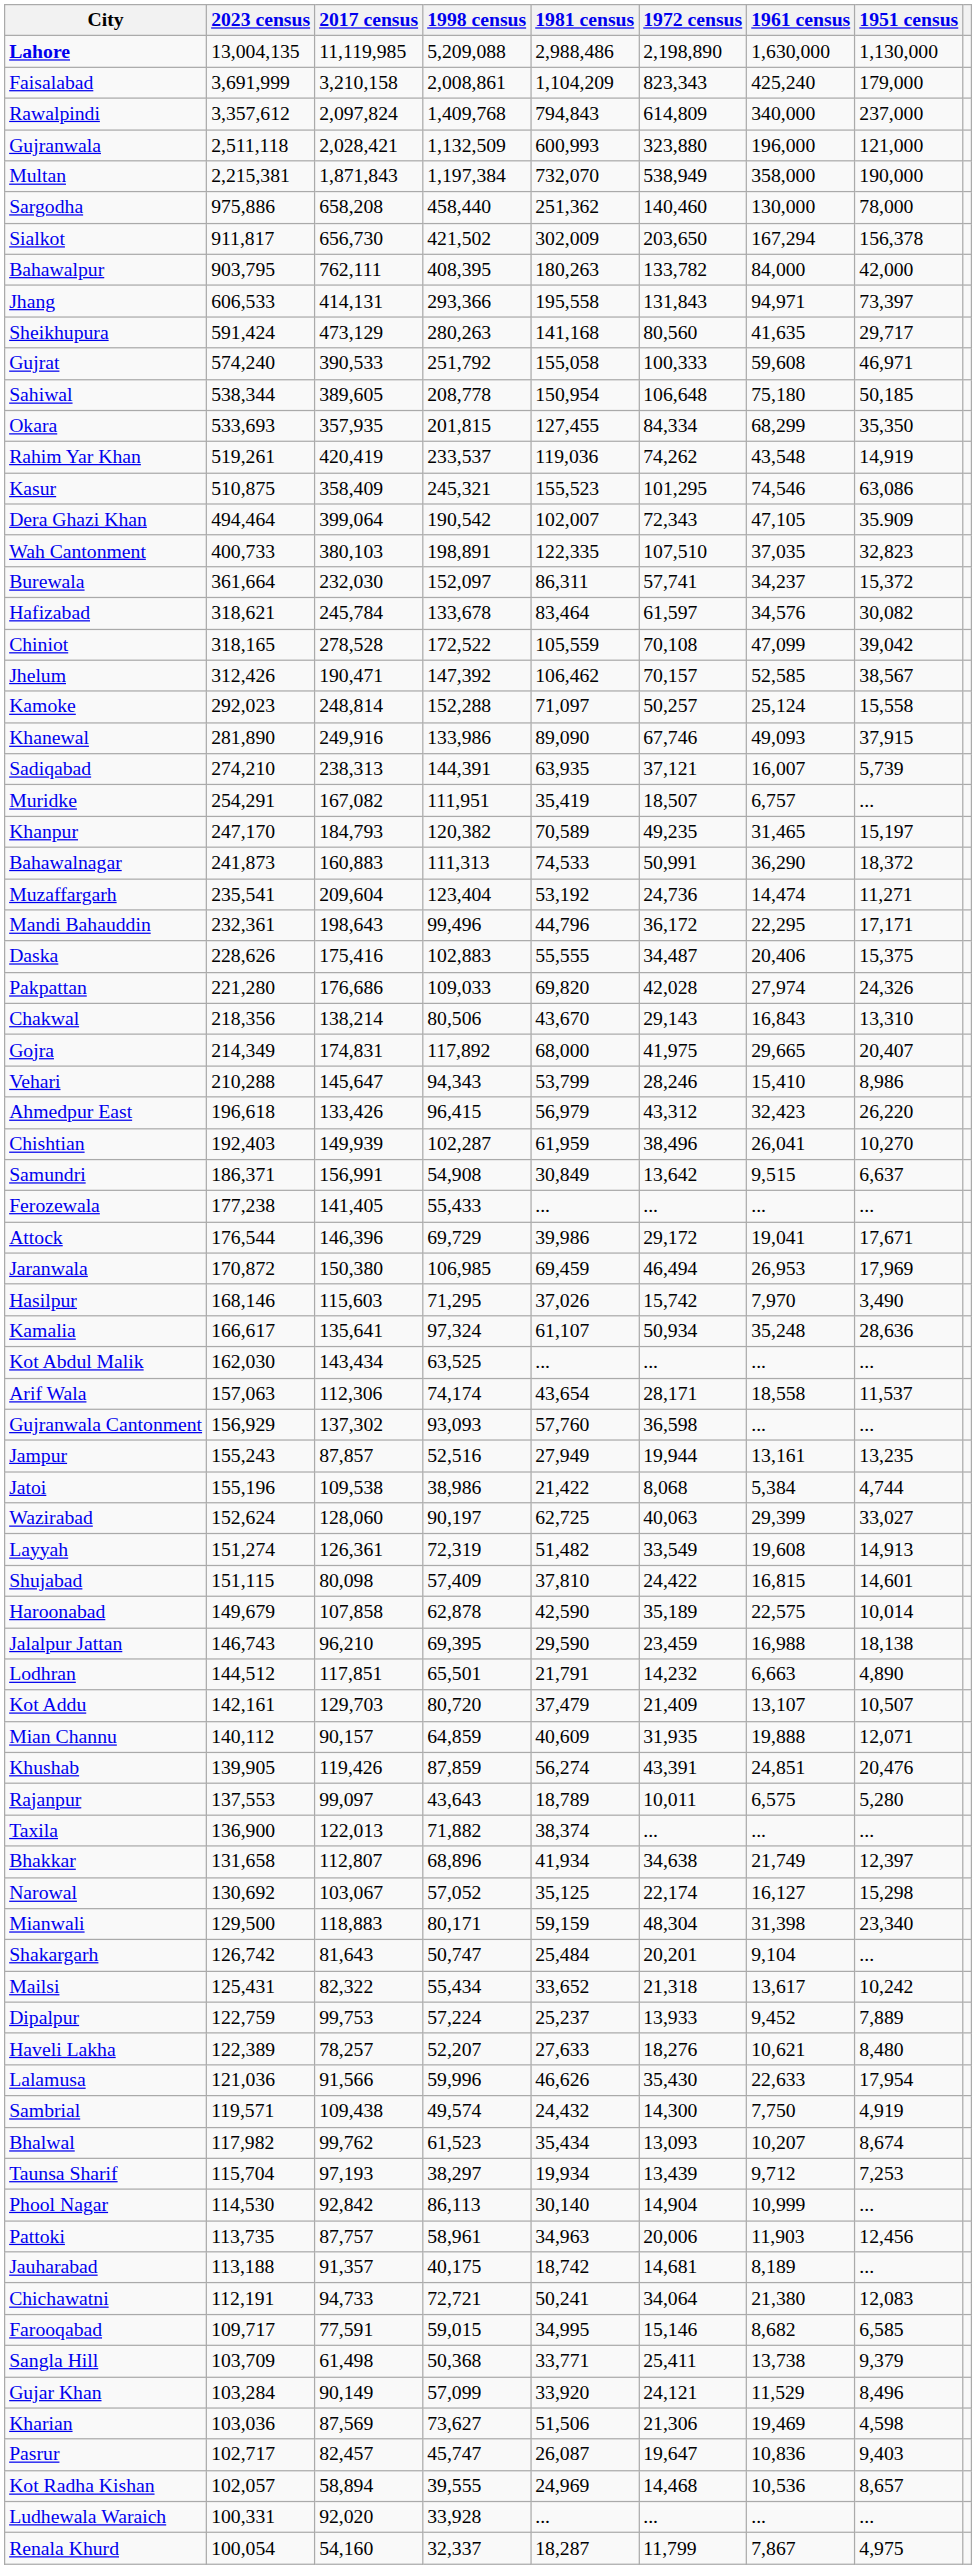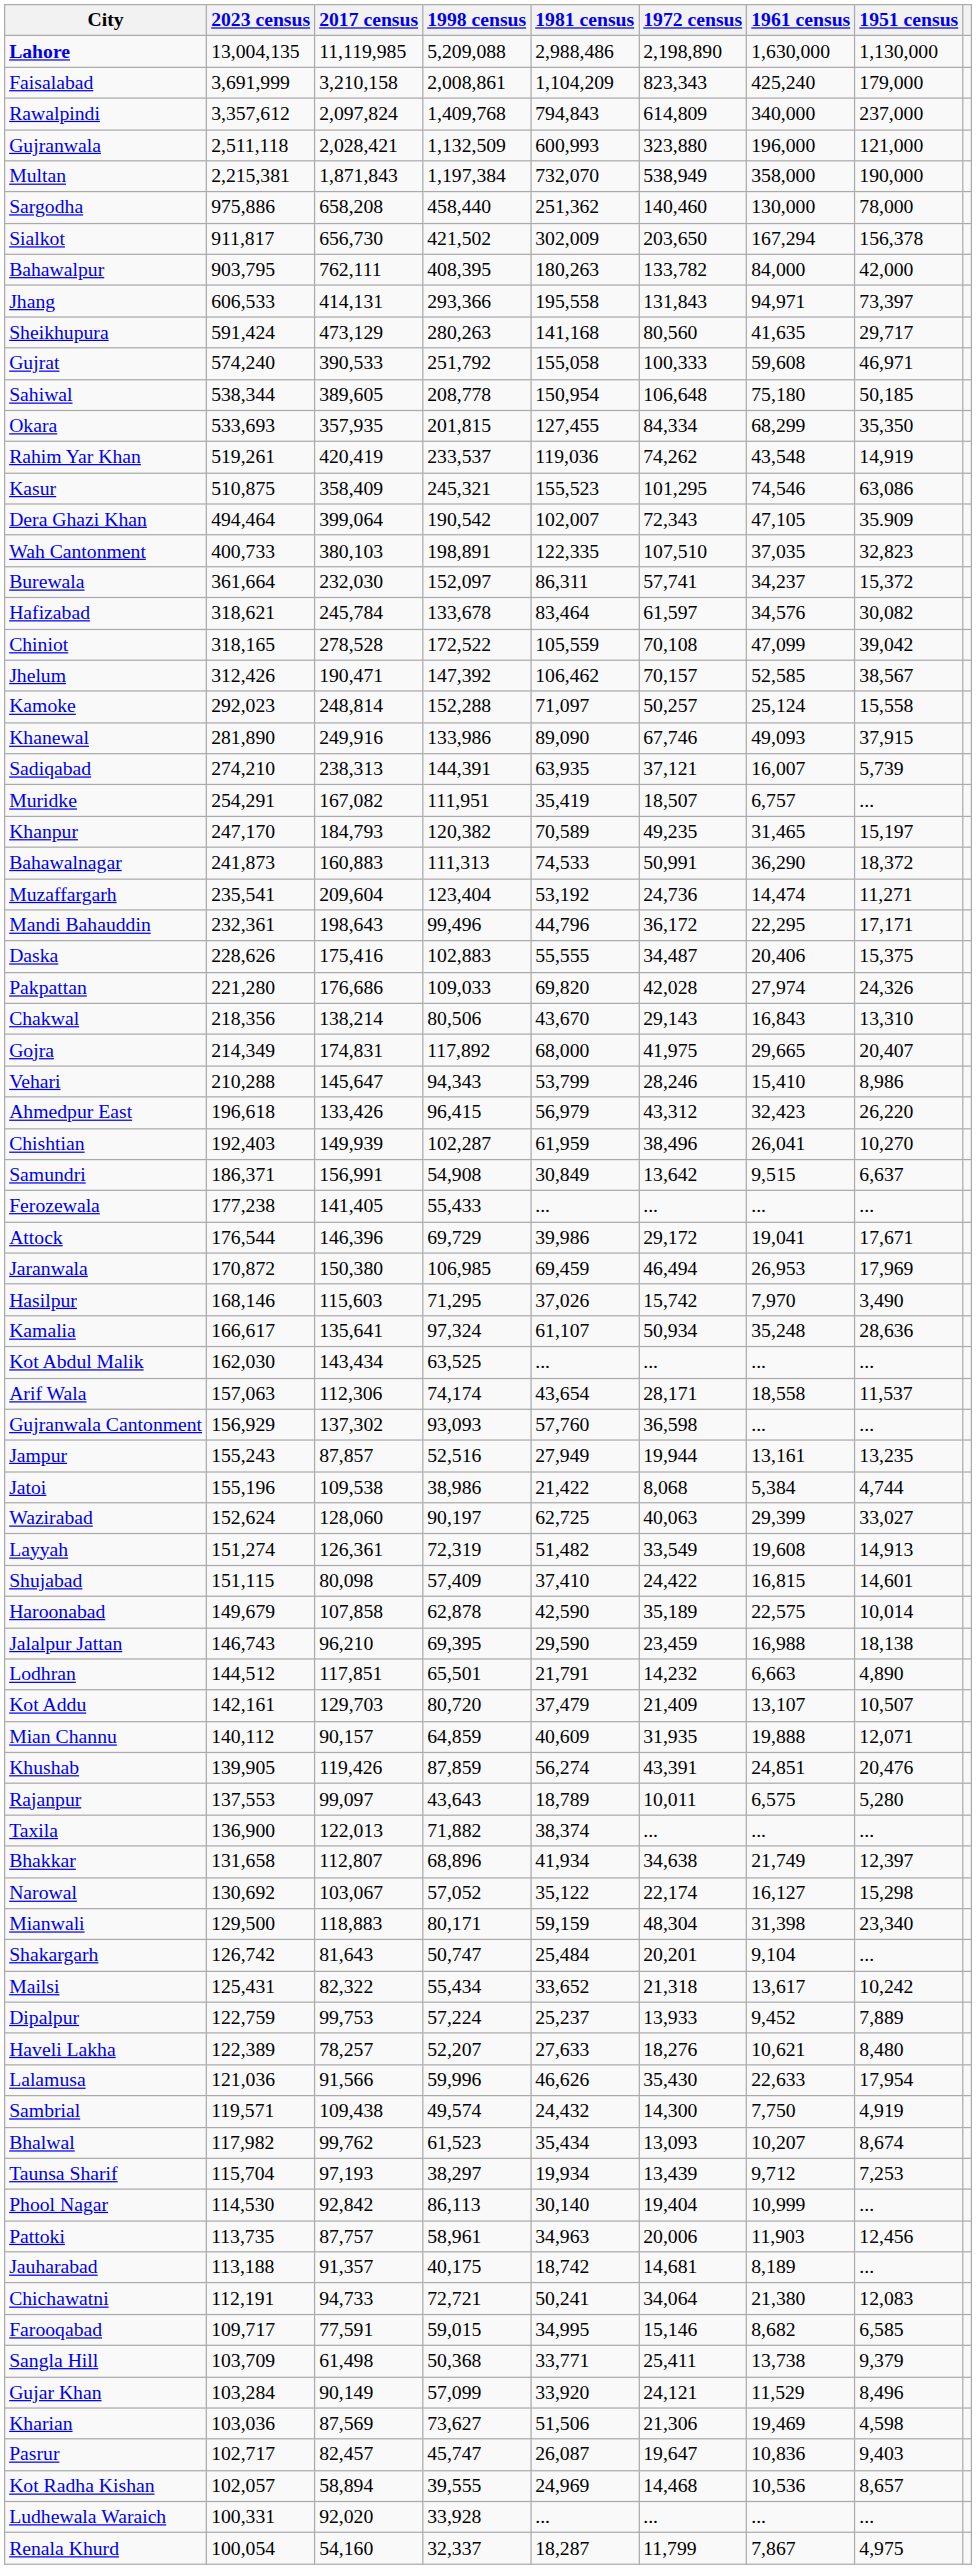Shujabad | 1981 census: 37,810 -> 37,410
Narowal | 1981 census: 35,125 -> 35,122
Phool Nagar | 1972 census: 14,904 -> 19,404
